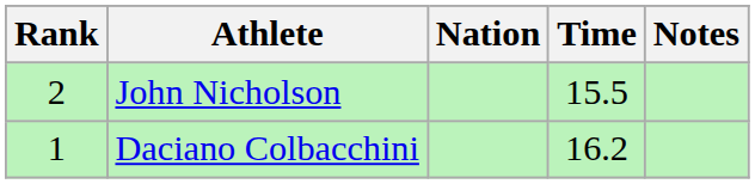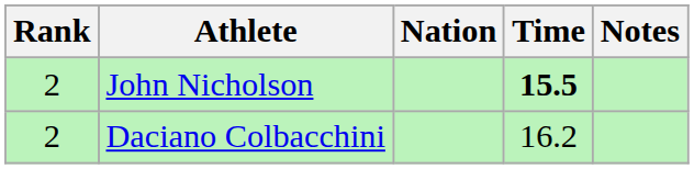John Nicholson | Time: normal -> bold
Daciano Colbacchini | Rank: 1 -> 2
